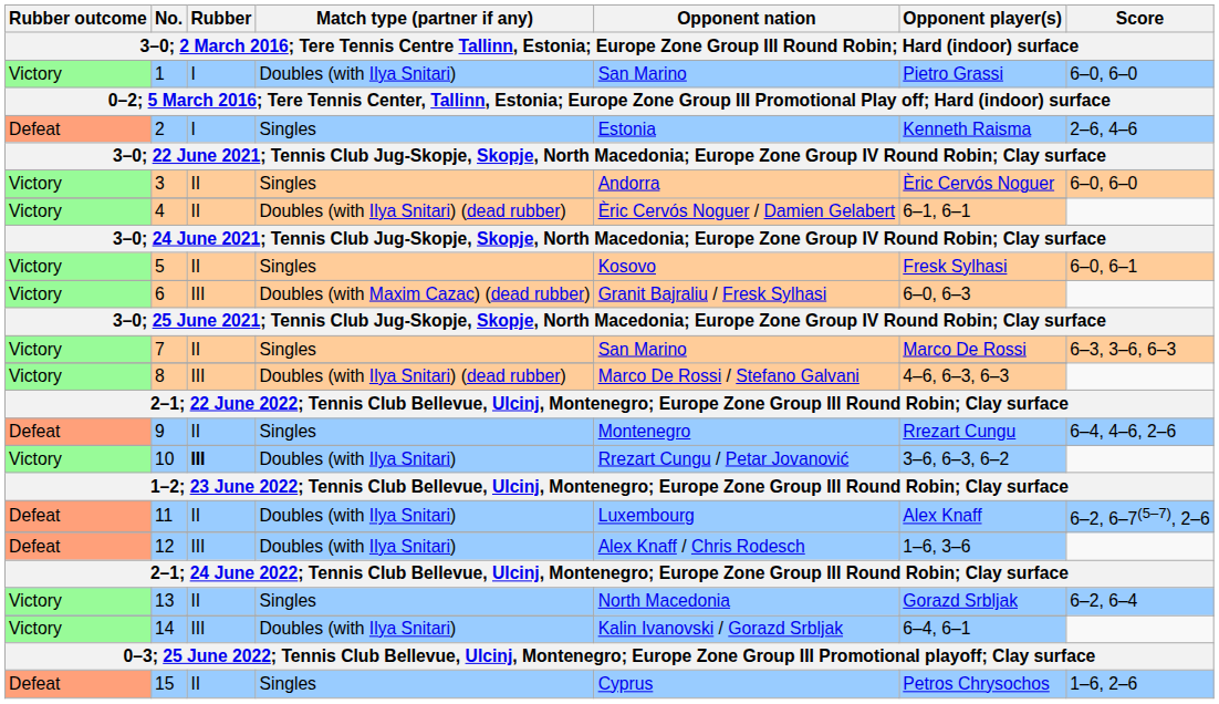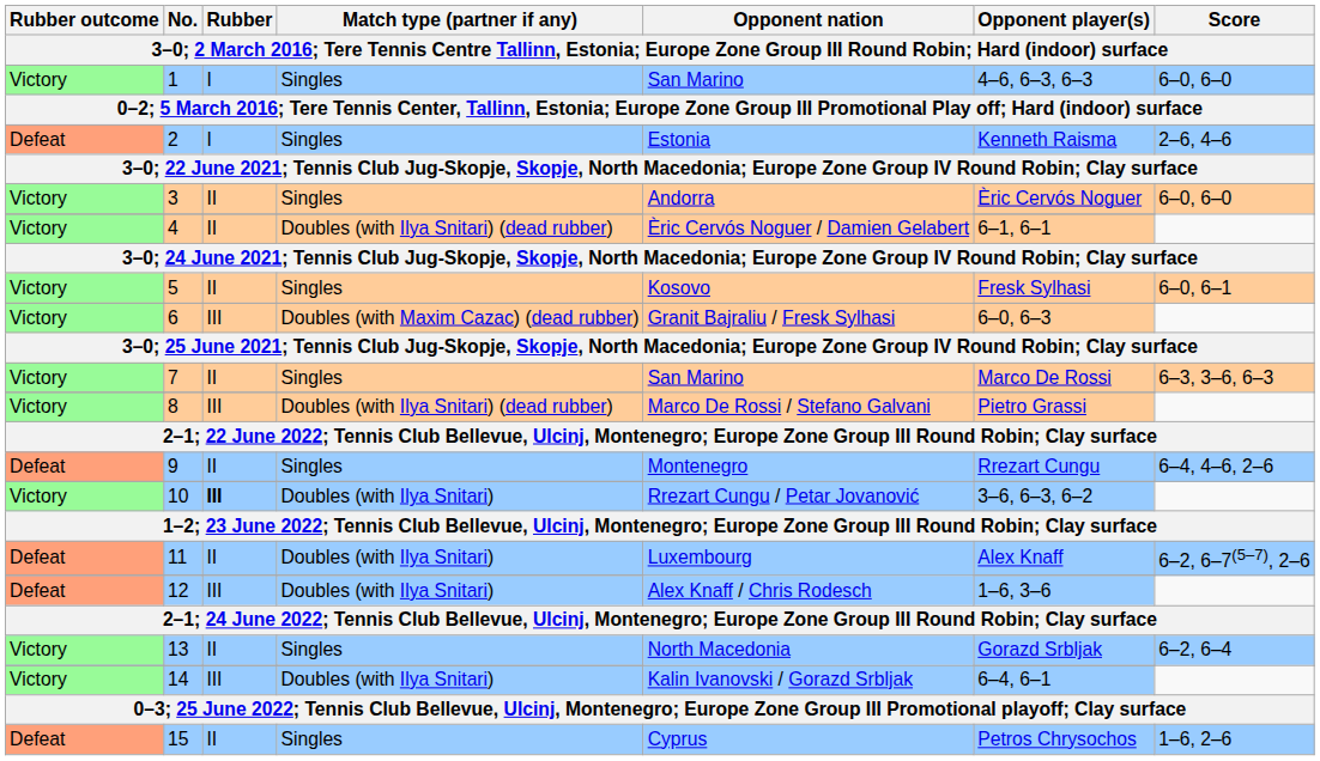1 | Match type (partner if any): Doubles (with Ilya Snitari) -> Singles
1 | Opponent player(s): Pietro Grassi -> 4–6, 6–3, 6–3
8 | Opponent player(s): 4–6, 6–3, 6–3 -> Pietro Grassi
